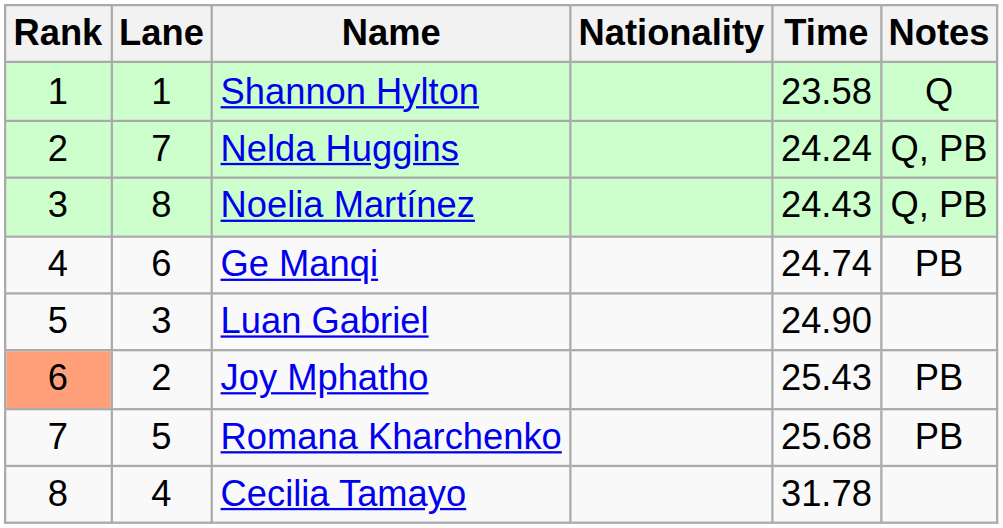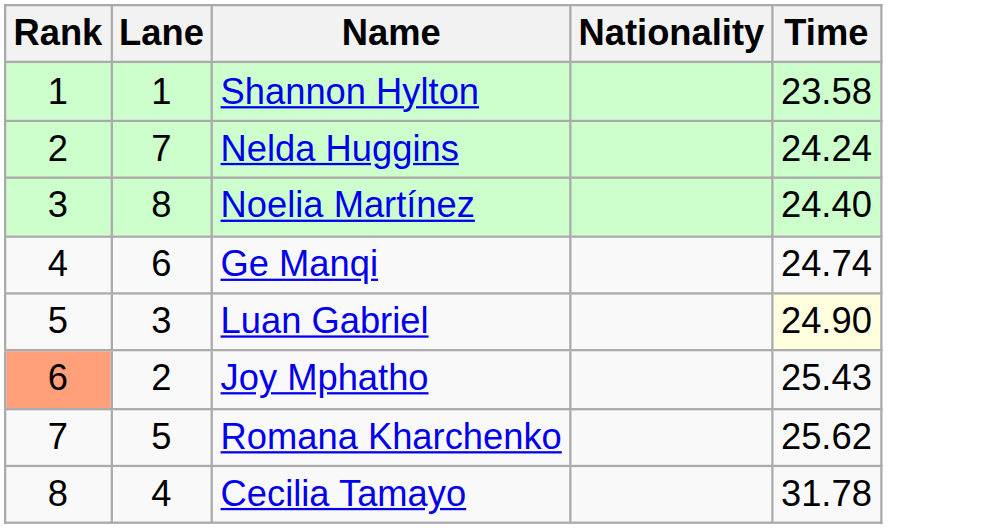- column: Notes | Q | Q, PB | Q, PB | PB | PB | PB
Noelia Martínez | Time: 24.43 -> 24.40
Luan Gabriel | Time: no background -> lightyellow background
Romana Kharchenko | Time: 25.68 -> 25.62
